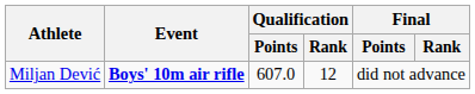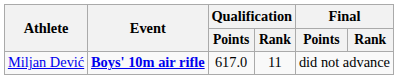Miljan Dević | Qualification / Points: 607.0 -> 617.0
Miljan Dević | Qualification / Rank: 12 -> 11
